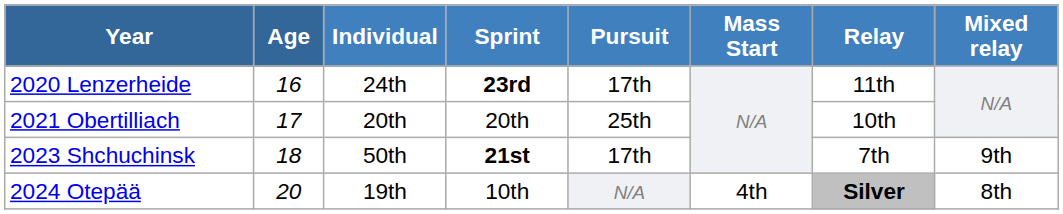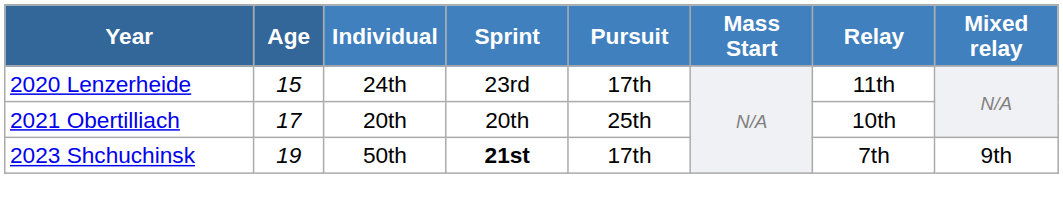2020 Lenzerheide | Age: 16 -> 15
2020 Lenzerheide | Sprint: bold -> normal
2023 Shchuchinsk | Age: 18 -> 19
- row: 2024 Otepää | 20 | 19th | 10th | N/A | 4th | Silver | 8th
